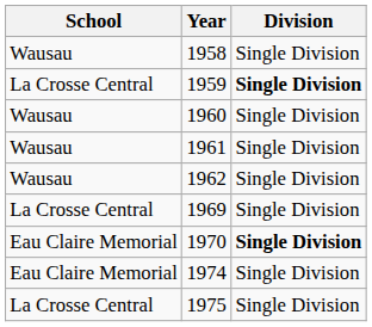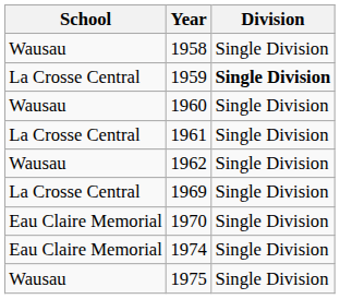1961 | School: Wausau -> La Crosse Central
1970 | Division: bold -> normal
1975 | School: La Crosse Central -> Wausau
